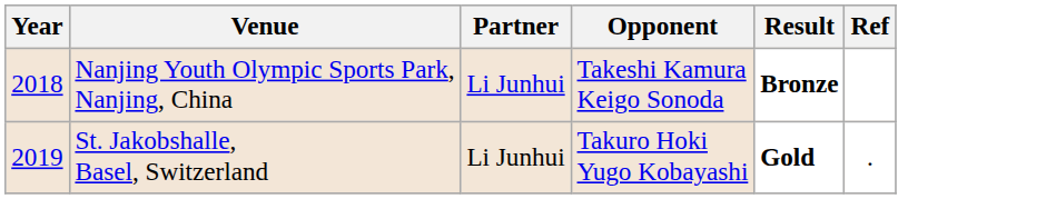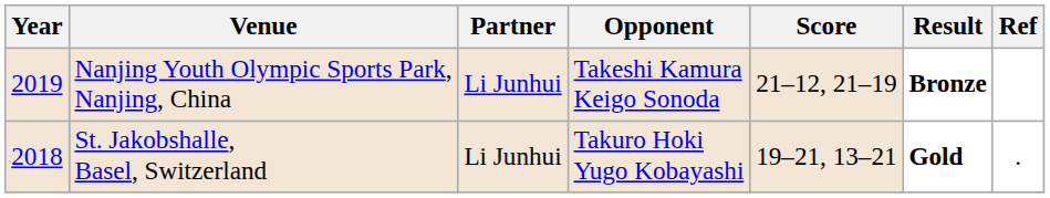+ column: Score | 21–12, 21–19 | 19–21, 13–21
Nanjing Youth Olympic Sports Park, Nanjing, China | Year: 2018 -> 2019
St. Jakobshalle, Basel, Switzerland | Year: 2019 -> 2018
